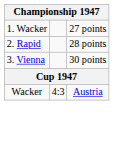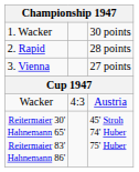1. Wacker | column 3: 27 points -> 30 points
3. Vienna | column 3: 30 points -> 27 points
+ row: Reitermaier 30' Hahnemann 65' Reitermaier 83' Hahnemann 86' | 45' Stroh 74' Huber 75' Huber
